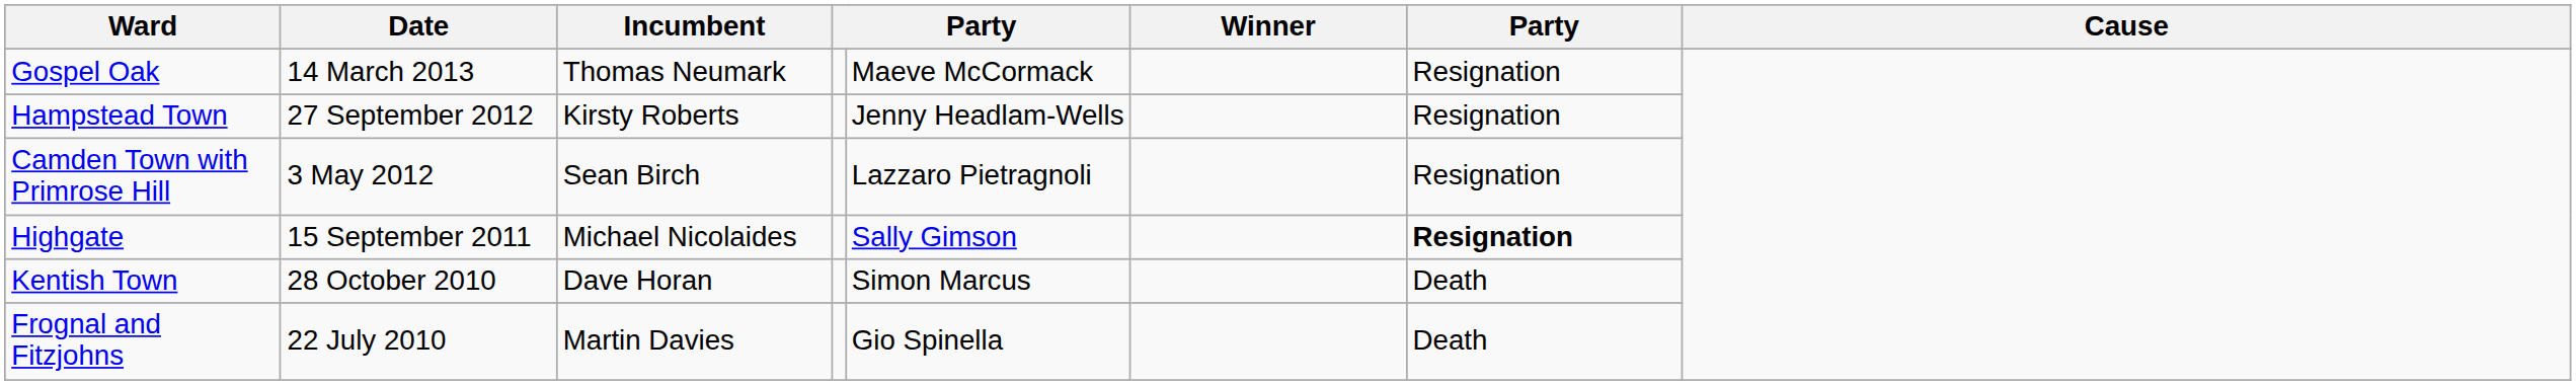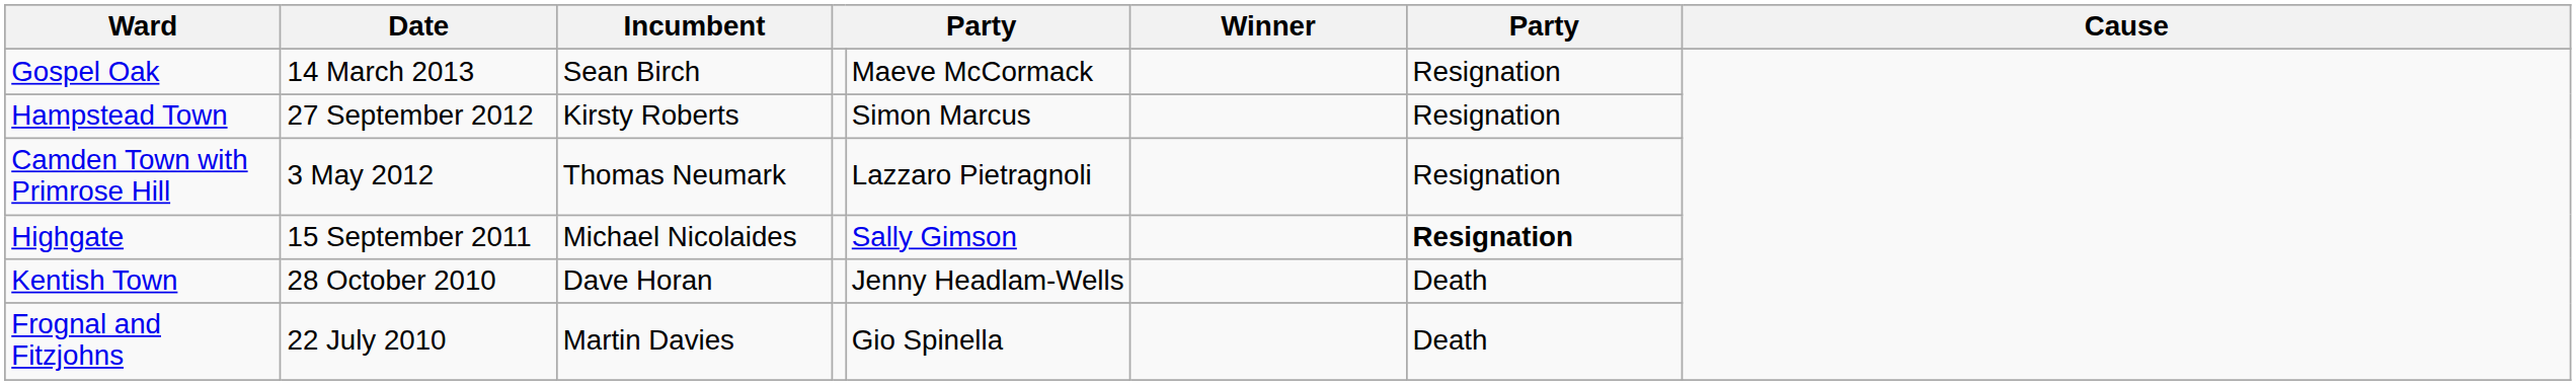Gospel Oak | Incumbent: Thomas Neumark -> Sean Birch
Hampstead Town | column 5: Jenny Headlam-Wells -> Simon Marcus
Camden Town with Primrose Hill | Incumbent: Sean Birch -> Thomas Neumark
Kentish Town | column 5: Simon Marcus -> Jenny Headlam-Wells
